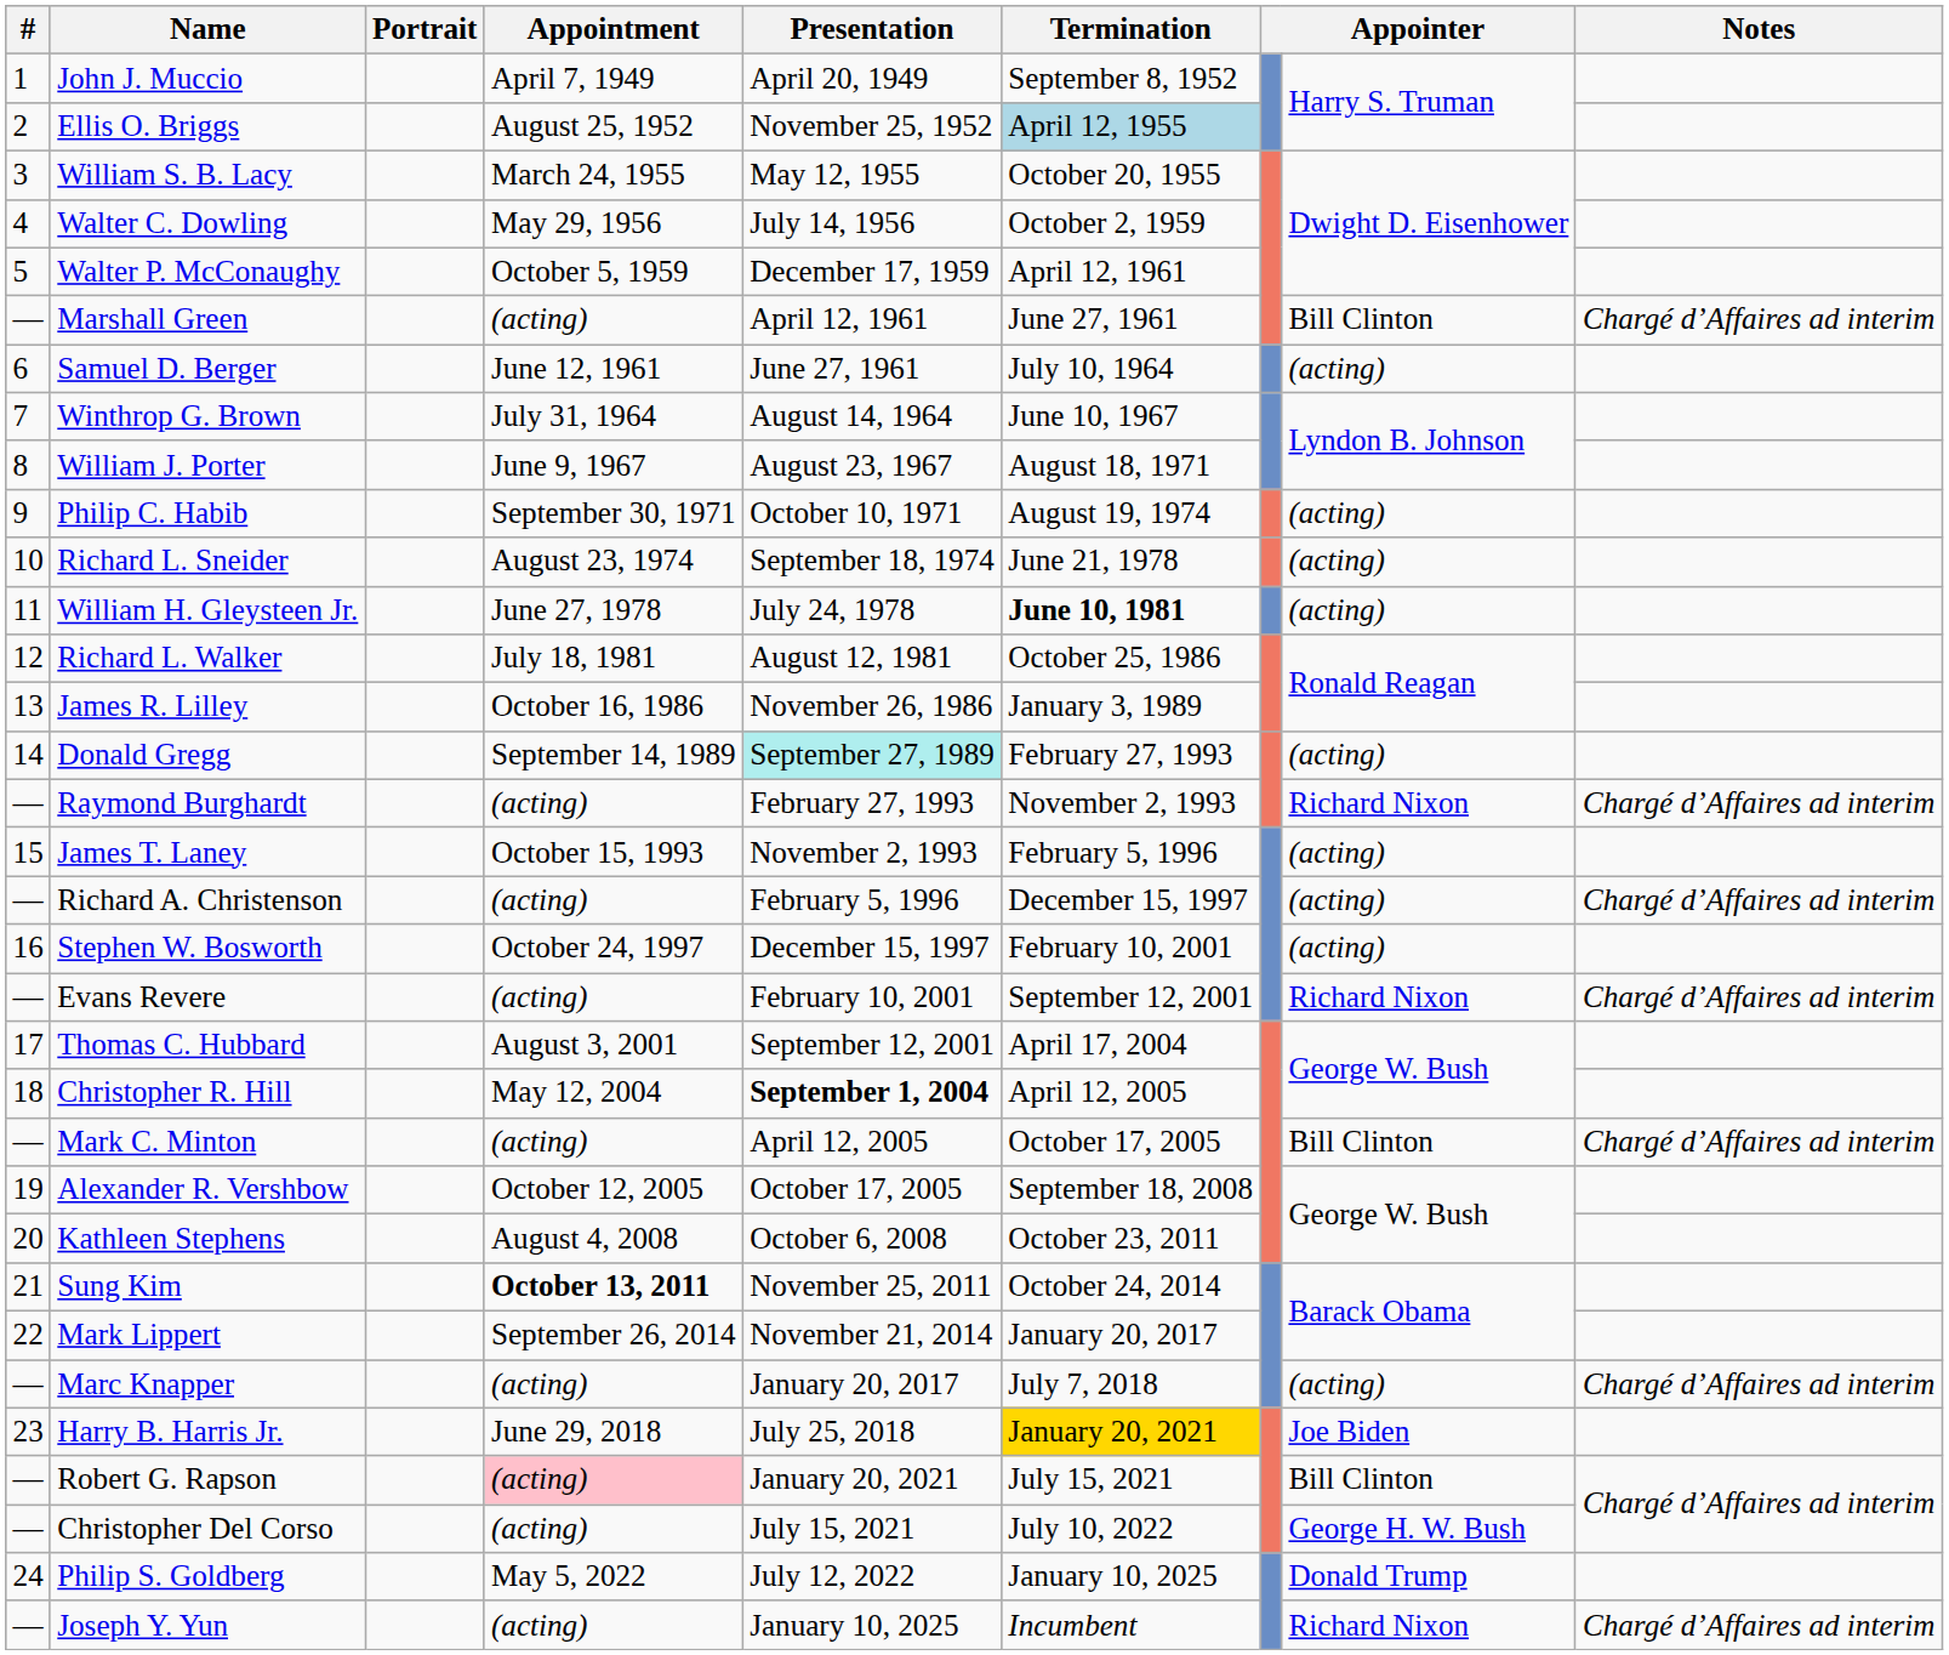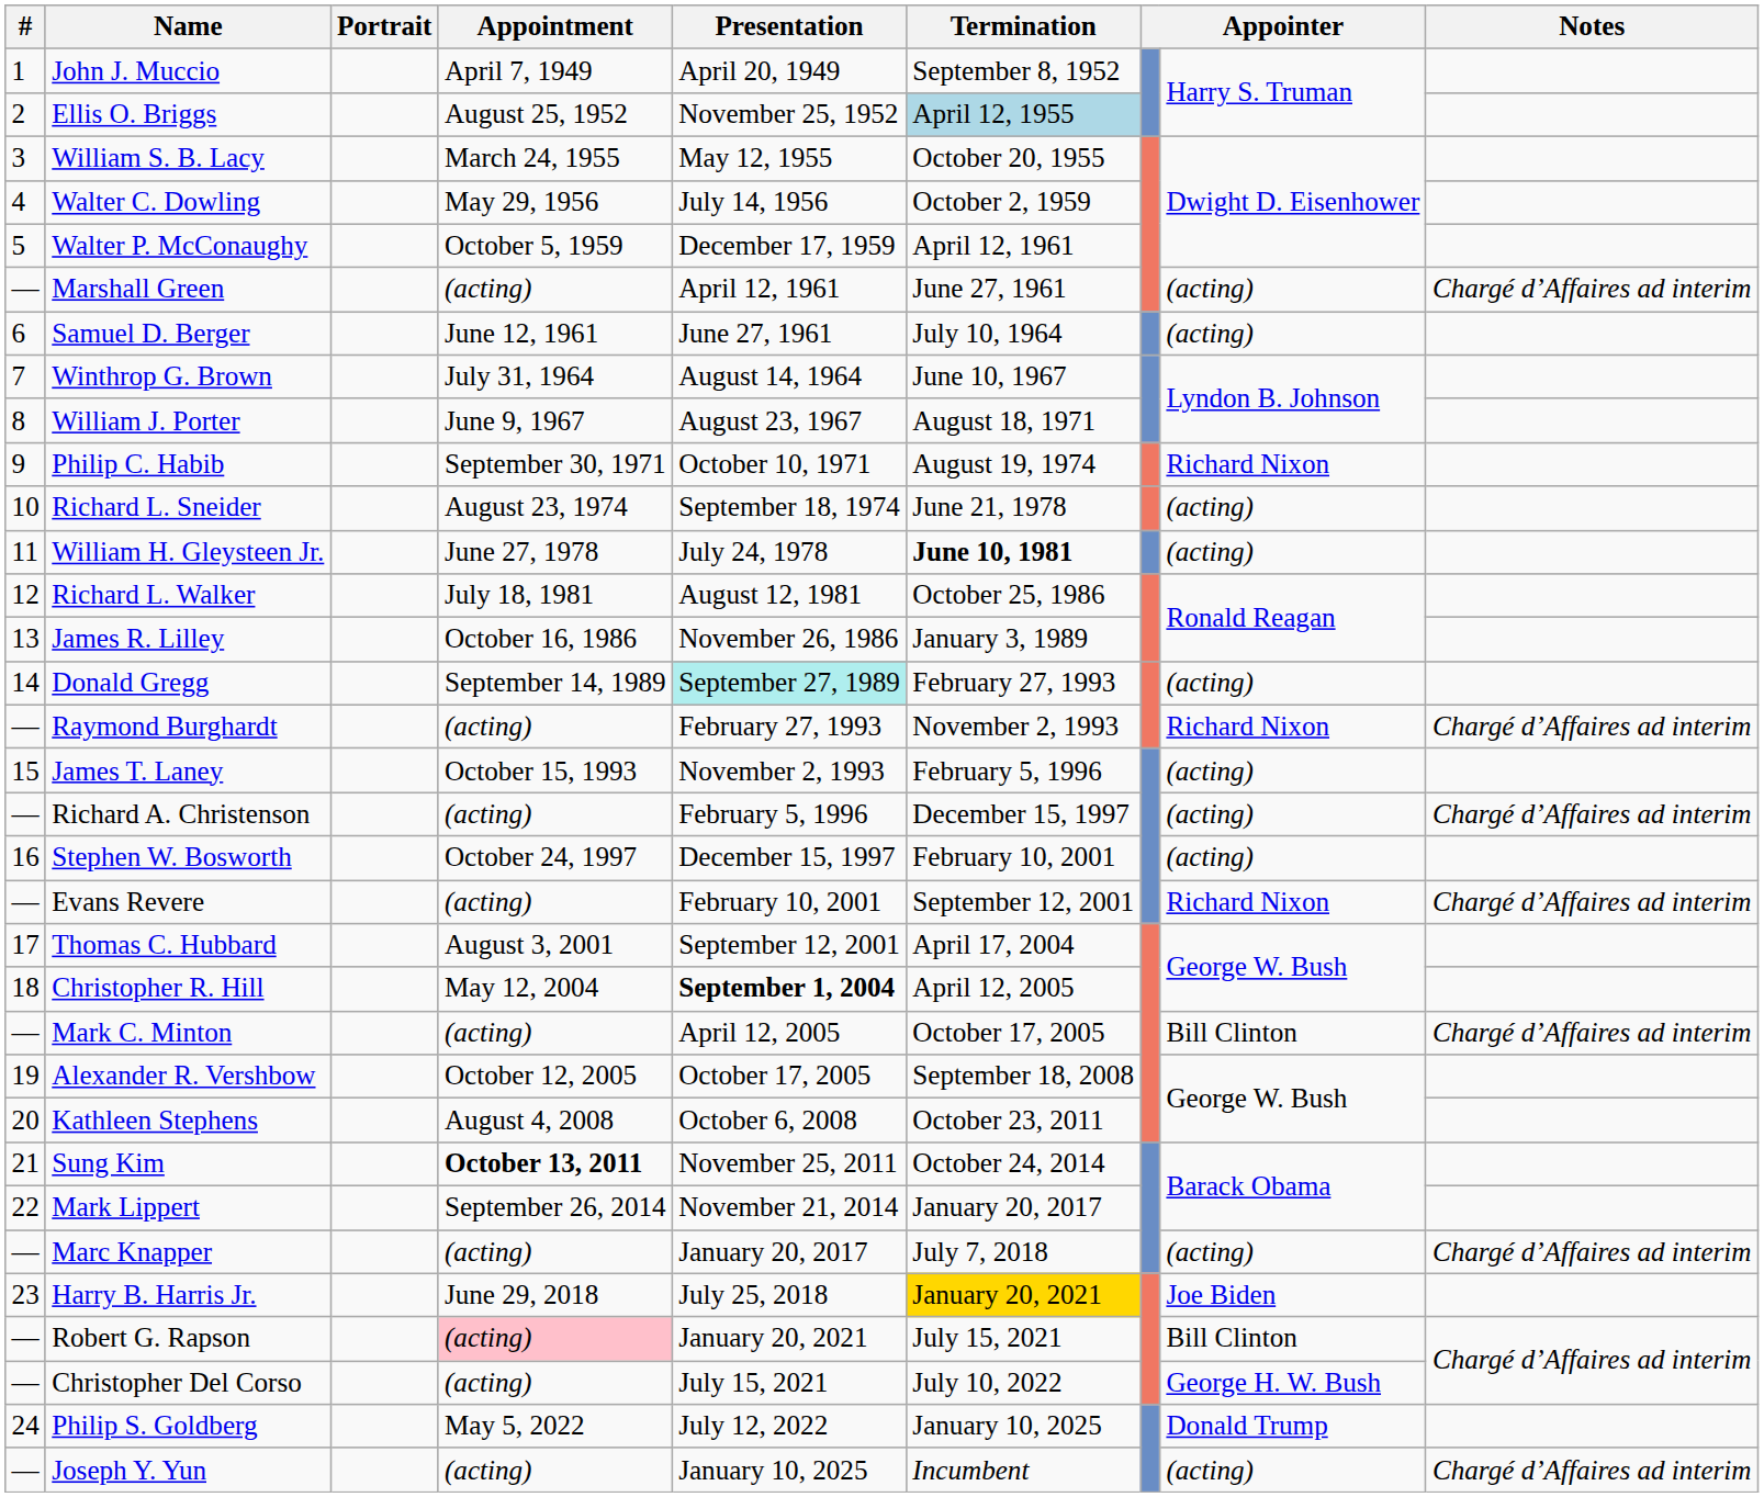Marshall Green | column 8: Bill Clinton -> (acting)
Philip C. Habib | column 8: (acting) -> Richard Nixon
Joseph Y. Yun | column 8: Richard Nixon -> (acting)
